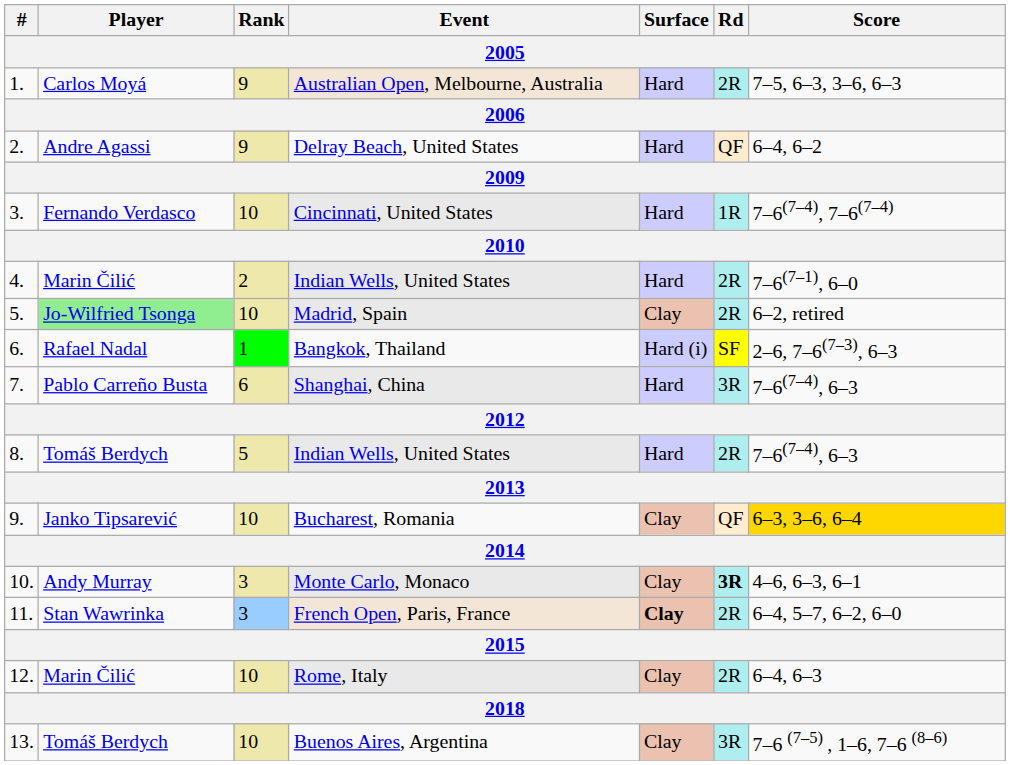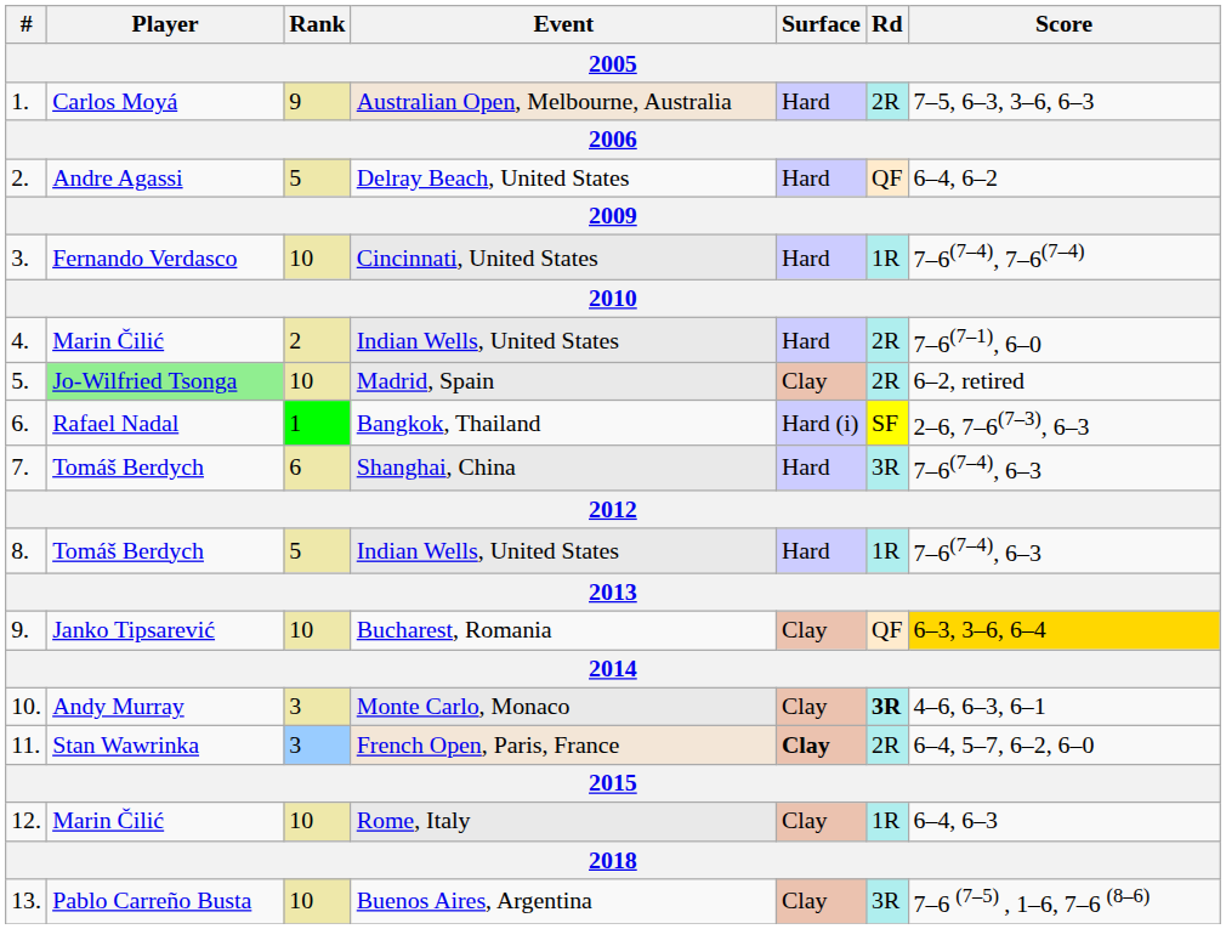Delray Beach, United States | Rank: 9 -> 5
Shanghai, China | Player: Pablo Carreño Busta -> Tomáš Berdych
8. / Indian Wells, United States | Rd: 2R -> 1R
Rome, Italy | Rd: 2R -> 1R
Buenos Aires, Argentina | Player: Tomáš Berdych -> Pablo Carreño Busta
